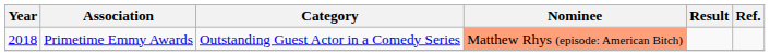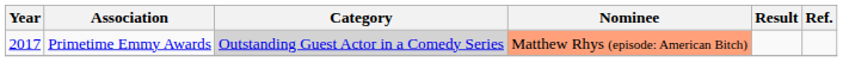Primetime Emmy Awards | Year: 2018 -> 2017
Primetime Emmy Awards | Category: no background -> lightgrey background
